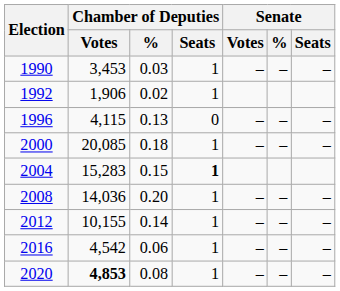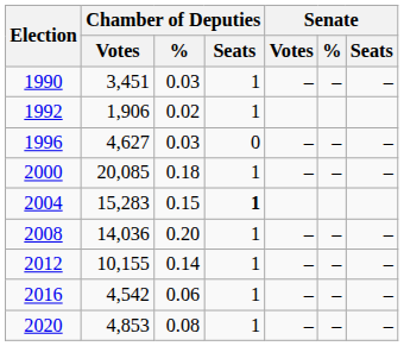1990 | Chamber of Deputies / Votes: 3,453 -> 3,451
1996 | Chamber of Deputies / Votes: 4,115 -> 4,627
1996 | Chamber of Deputies / %: 0.13 -> 0.03
2020 | Chamber of Deputies / Votes: bold -> normal
